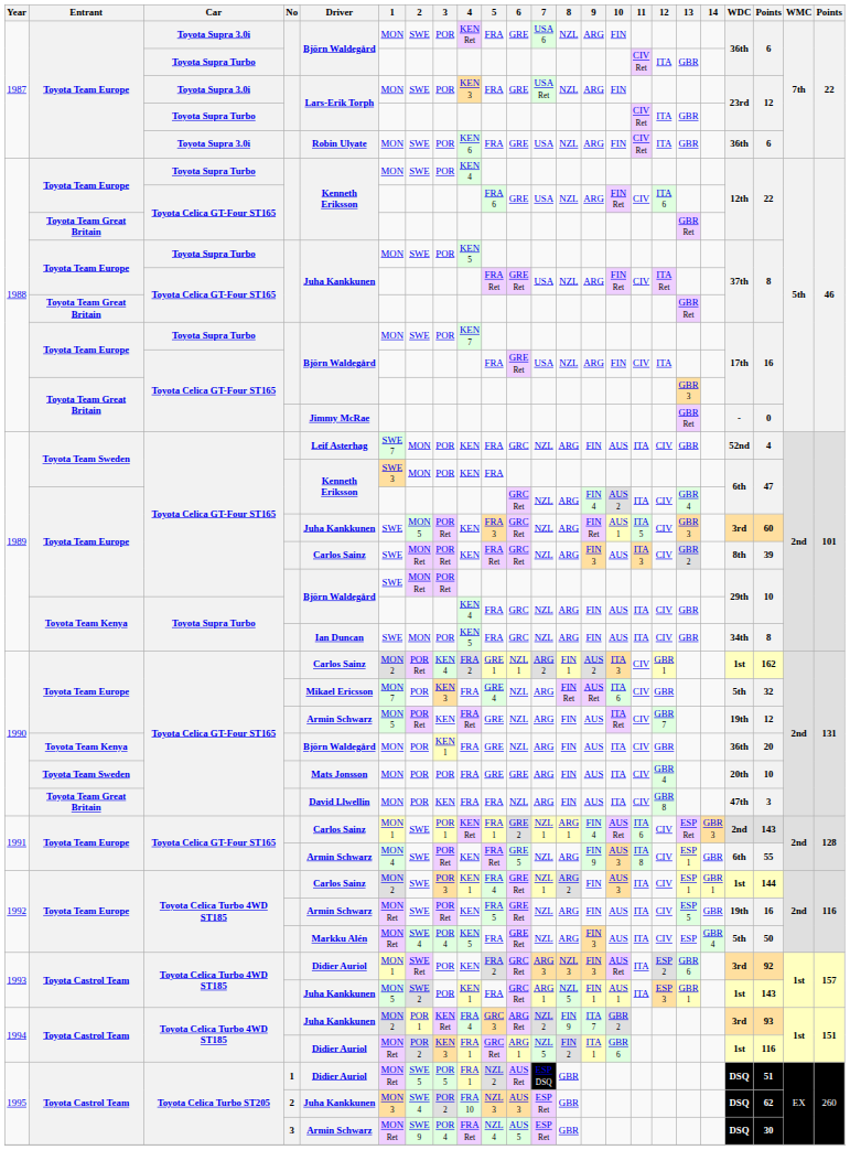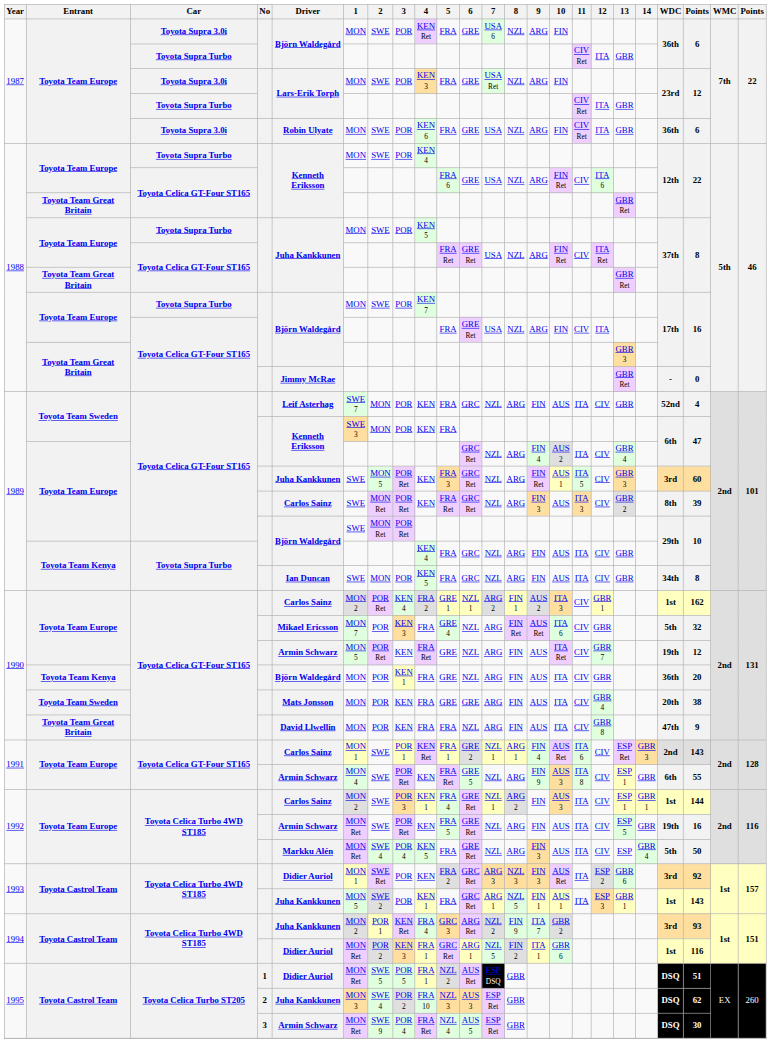1990 / Toyota Team Sweden | 3: POR -> KEN
1990 / Toyota Team Sweden | column 21: 10 -> 38
1990 / Toyota Team Great Britain | column 21: 3 -> 9
